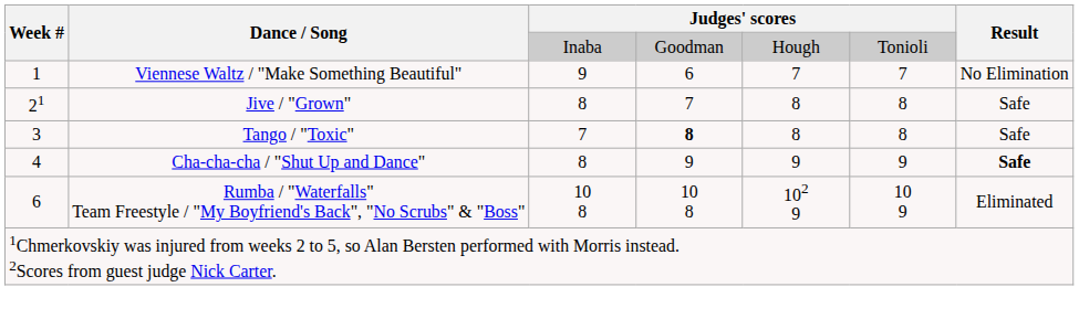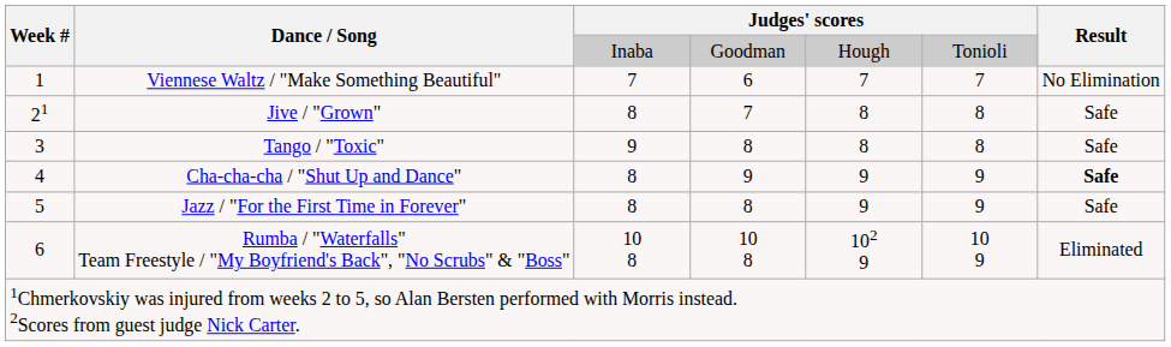Viennese Waltz / "Make Something Beautiful" | column 3: 9 -> 7
Tango / "Toxic" | column 3: 7 -> 9
Tango / "Toxic" | column 4: bold -> normal
+ row: 5 | Jazz / "For the First Time in Forever" | 8 | 8 | 9 | 9 | Safe
